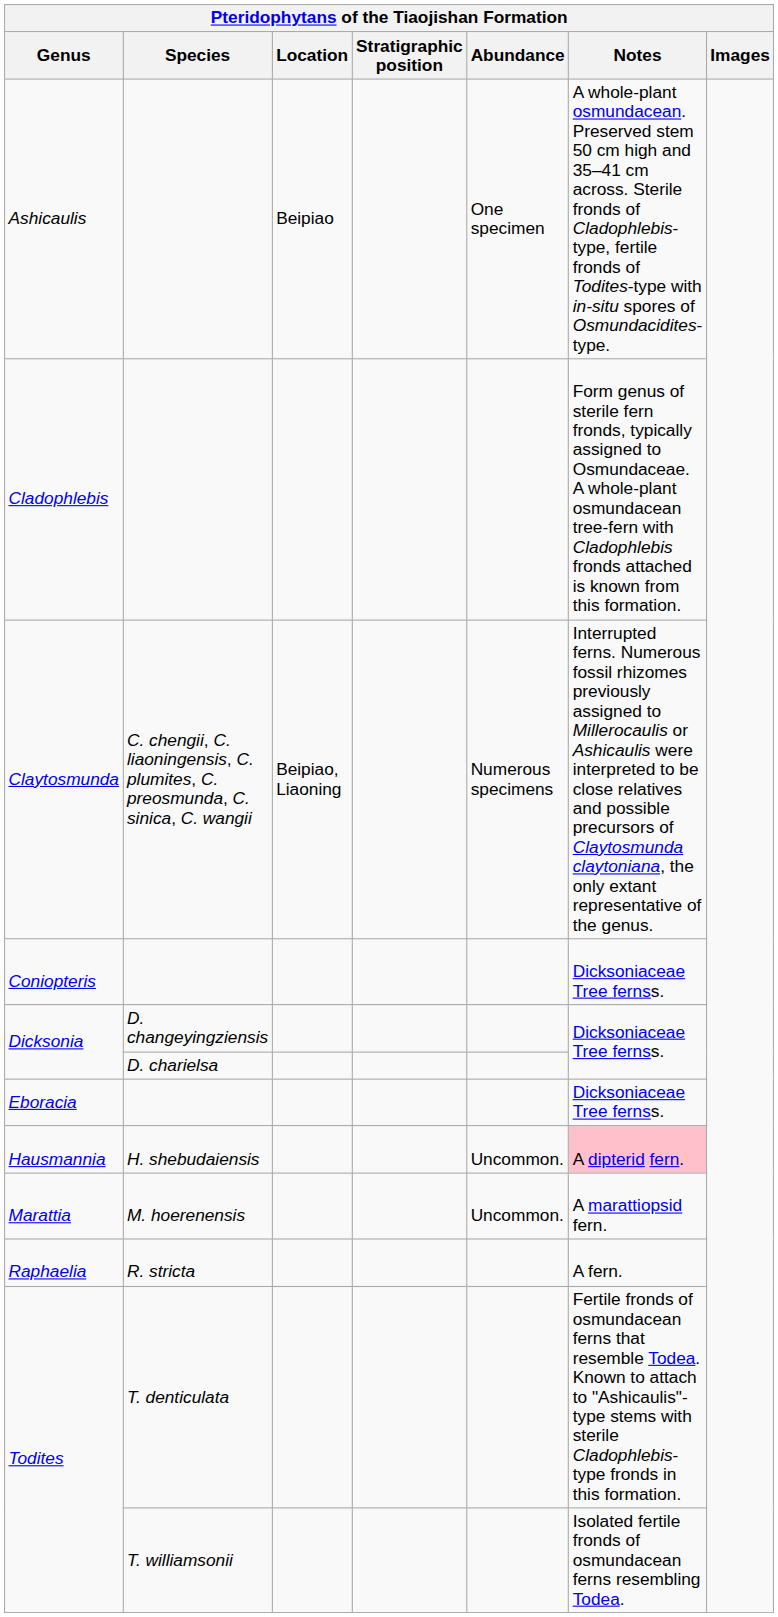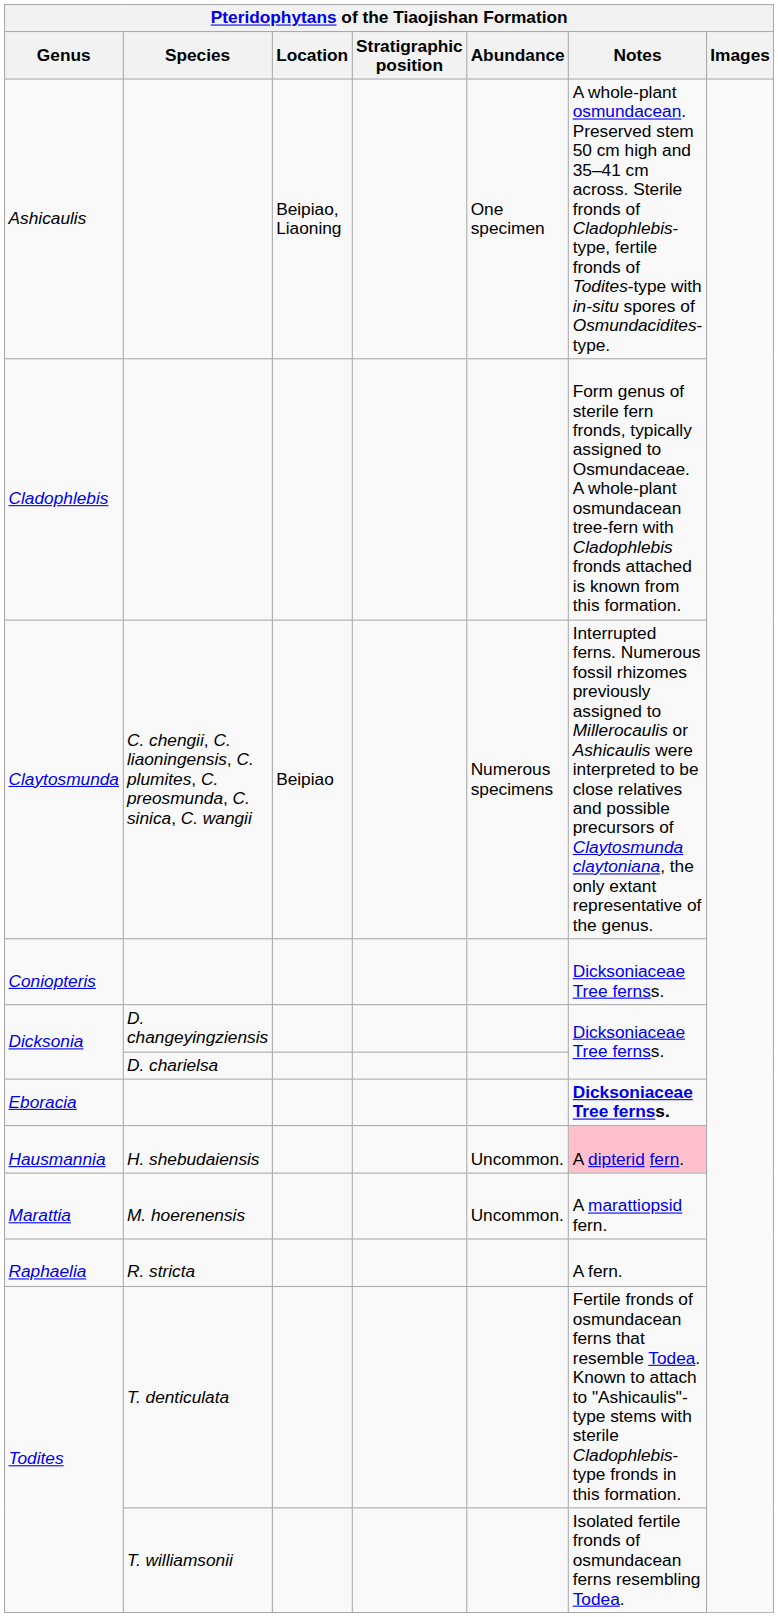Ashicaulis | Location: Beipiao -> Beipiao, Liaoning
Claytosmunda | Location: Beipiao, Liaoning -> Beipiao
Eboracia | Notes: normal -> bold
